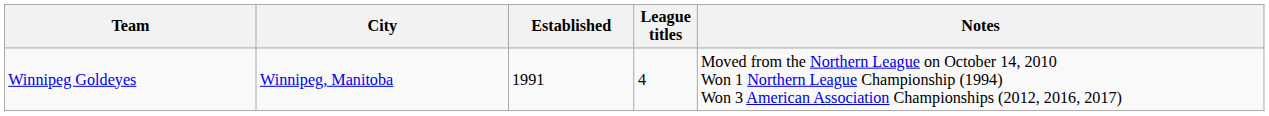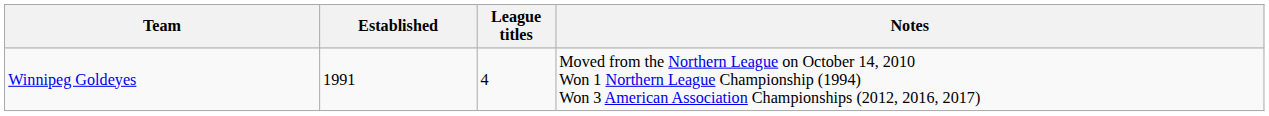- column: City | Winnipeg, Manitoba
